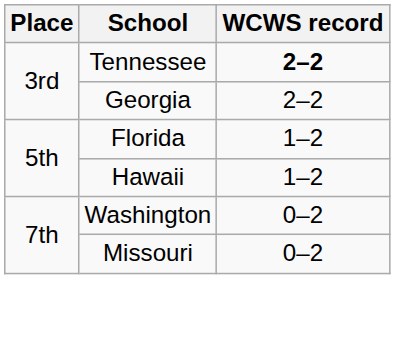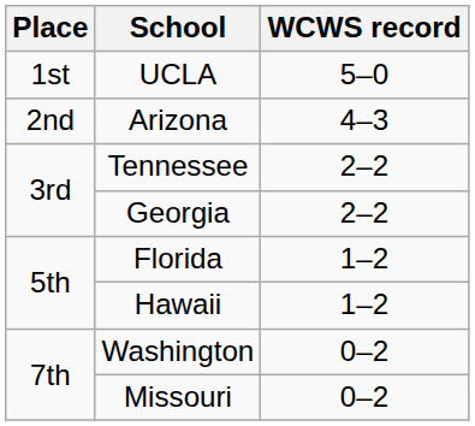+ row: 1st | UCLA | 5–0
+ row: 2nd | Arizona | 4–3
Tennessee | WCWS record: bold -> normal
